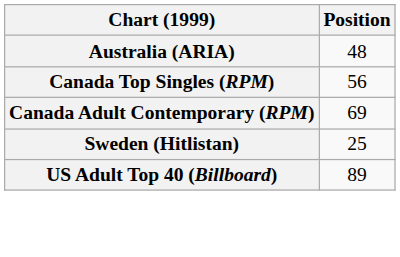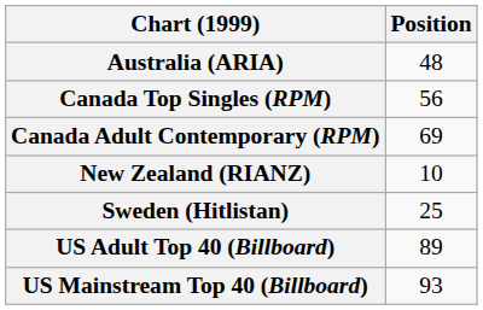+ row: New Zealand (RIANZ) | 10
+ row: US Mainstream Top 40 (Billboard) | 93
